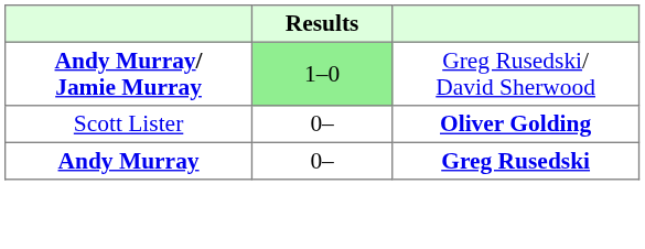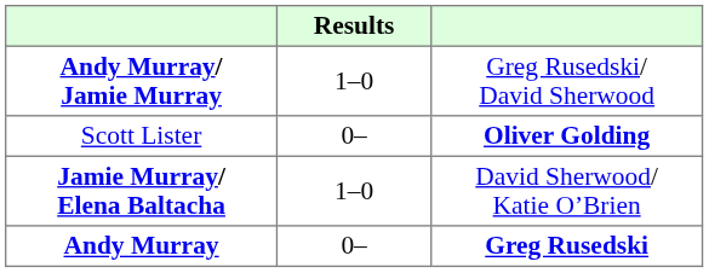Andy Murray/ Jamie Murray | Results: lightgreen background -> no background
+ row: Jamie Murray/ Elena Baltacha | 1–0 | David Sherwood/ Katie O’Brien
